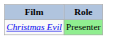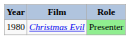+ column: Year | 1980
